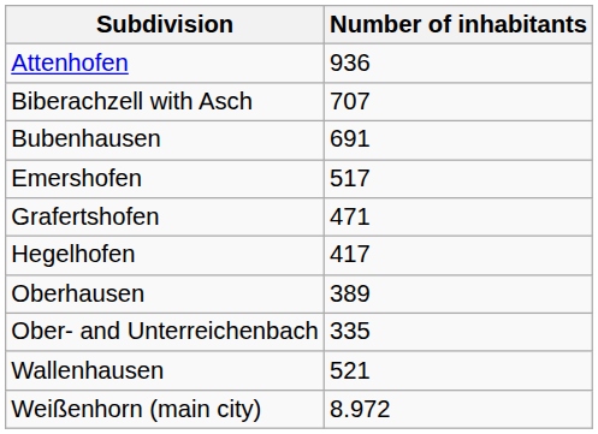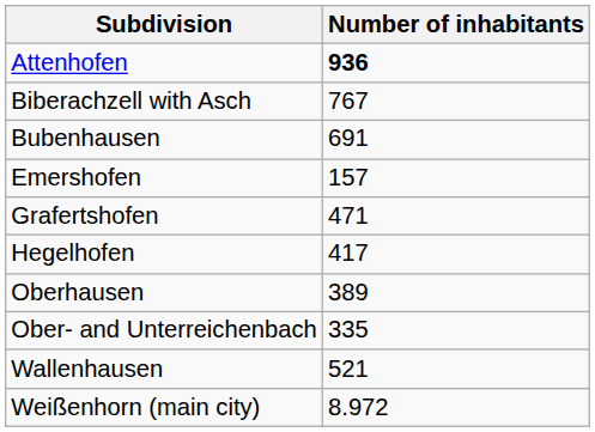Attenhofen | Number of inhabitants: normal -> bold
Biberachzell with Asch | Number of inhabitants: 707 -> 767
Emershofen | Number of inhabitants: 517 -> 157
